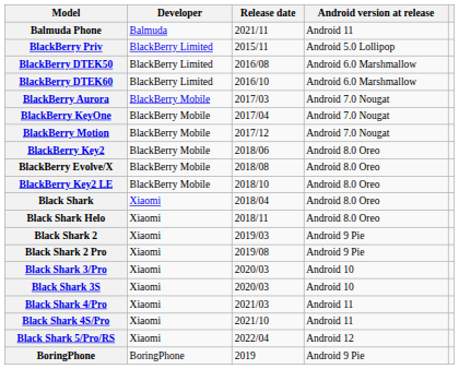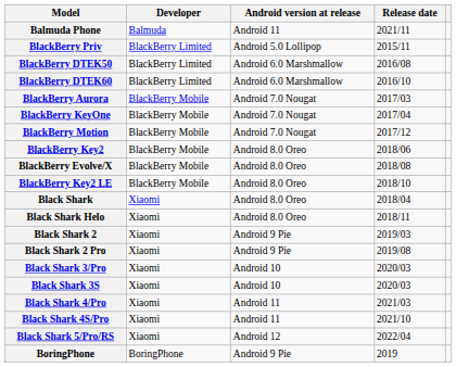columns swapped: Release date <-> Android version at release
